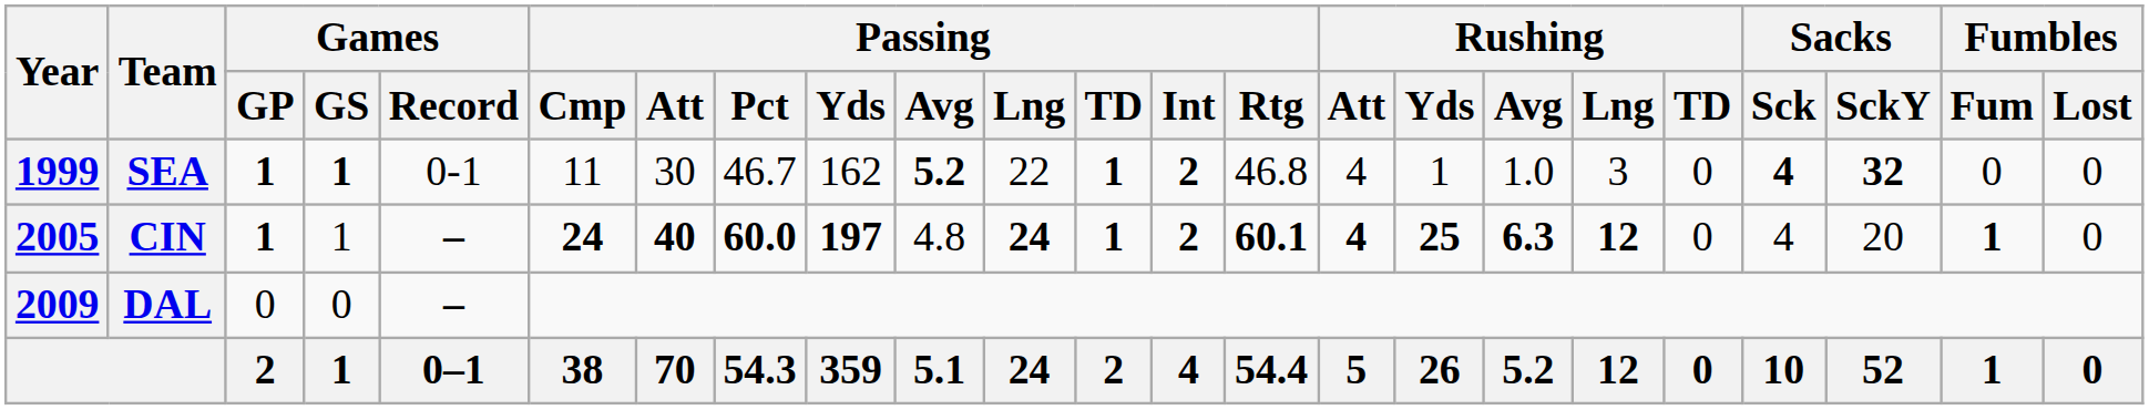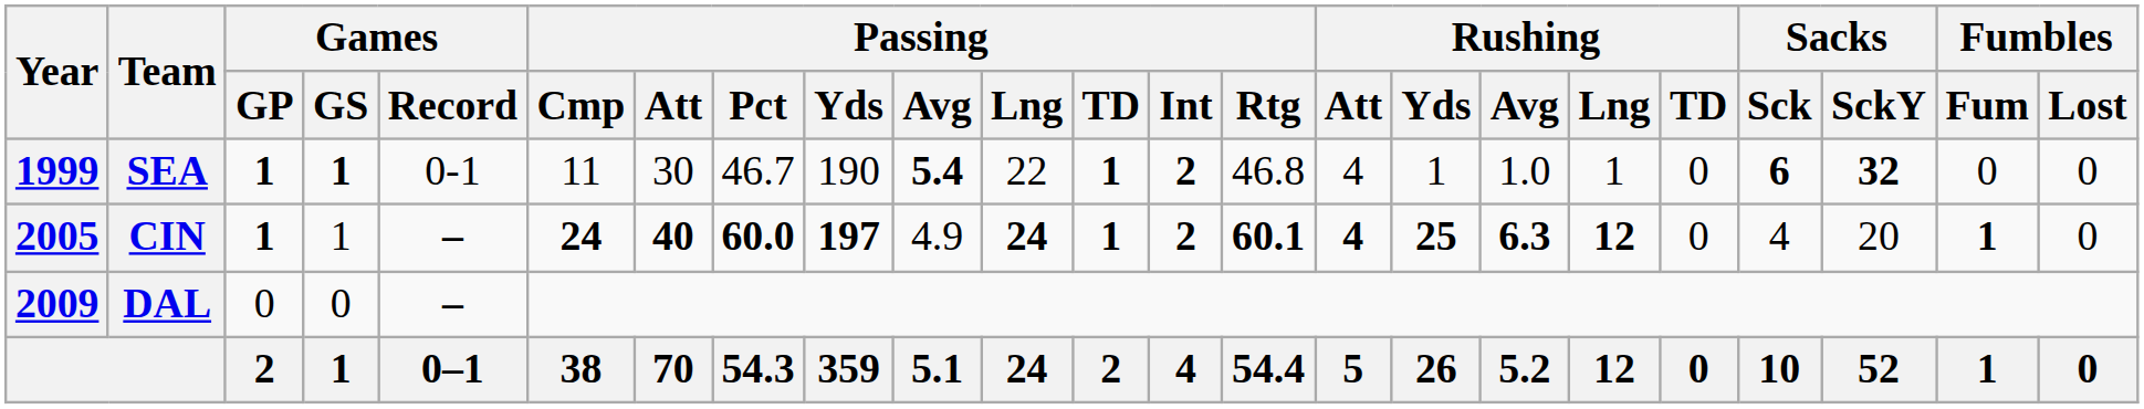SEA | Passing / Yds: 162 -> 190
SEA | Passing / Avg: 5.2 -> 5.4
SEA | Rushing / Lng: 3 -> 1
SEA | Sacks / Sck: 4 -> 6
CIN | Passing / Avg: 4.8 -> 4.9
